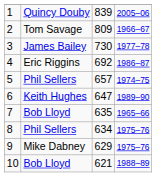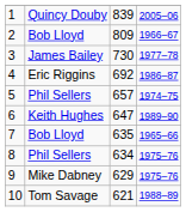2 | column 2: Tom Savage -> Bob Lloyd
10 | column 2: Bob Lloyd -> Tom Savage
